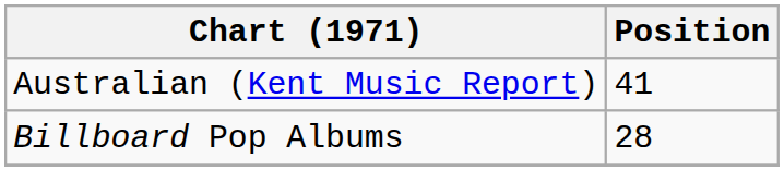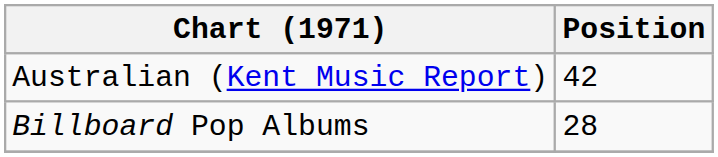Australian (Kent Music Report) | Position: 41 -> 42
